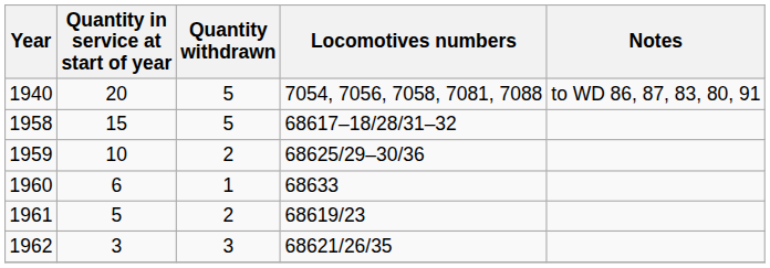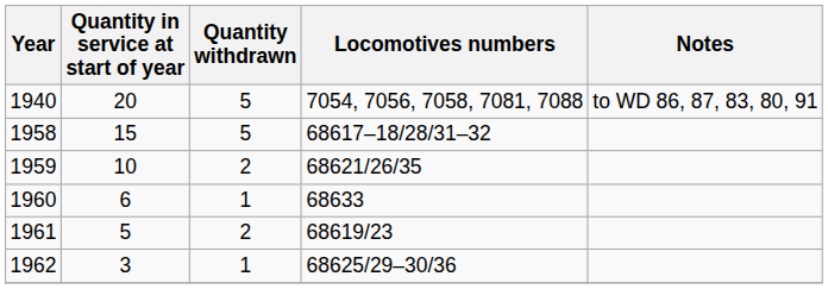1959 | Locomotives numbers: 68625/29–30/36 -> 68621/26/35
1962 | Quantity withdrawn: 3 -> 1
1962 | Locomotives numbers: 68621/26/35 -> 68625/29–30/36
